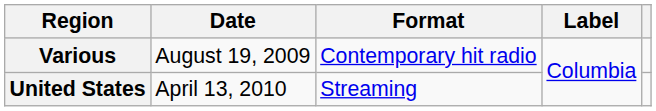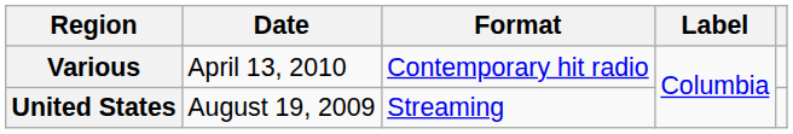Various | Date: August 19, 2009 -> April 13, 2010
United States | Date: April 13, 2010 -> August 19, 2009
